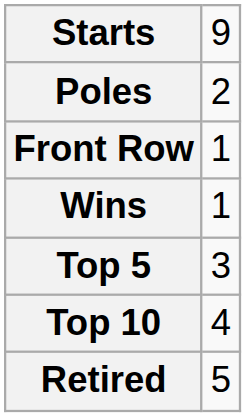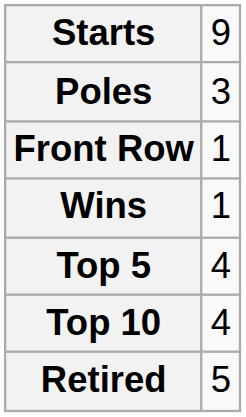Poles | column 2: 2 -> 3
Top 5 | column 2: 3 -> 4
